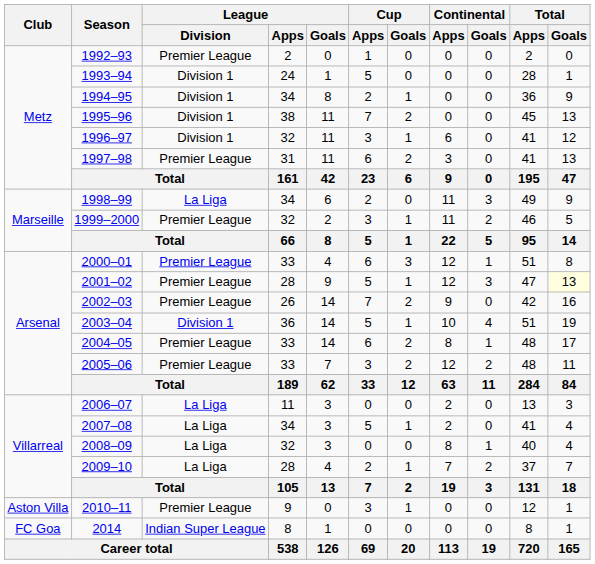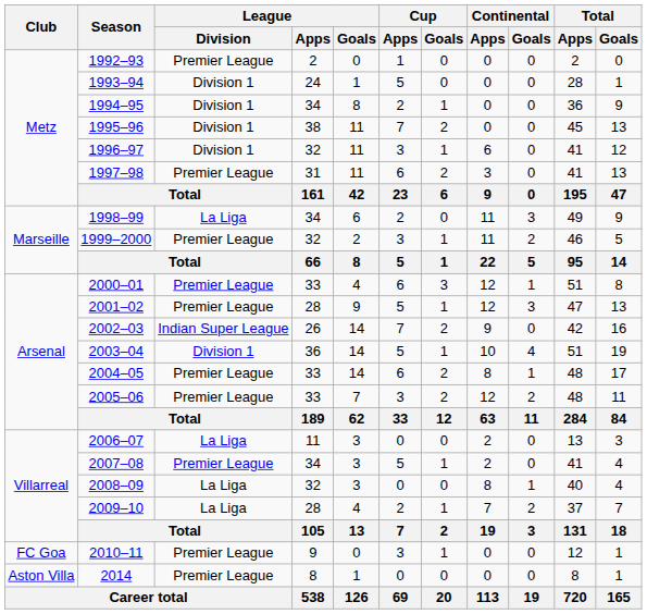2001–02 | Total / Goals: lightyellow background -> no background
2002–03 | League / Division: Premier League -> Indian Super League
2007–08 | League / Division: La Liga -> Premier League
2010–11 | Club: Aston Villa -> FC Goa
2014 | Club: FC Goa -> Aston Villa
2014 | League / Division: Indian Super League -> Premier League
